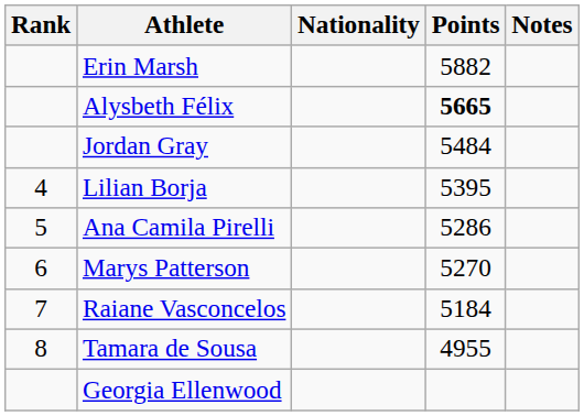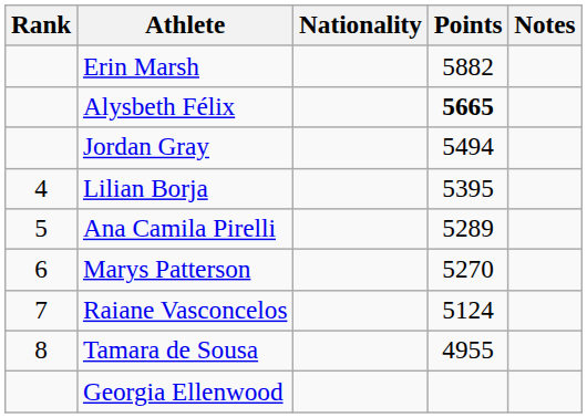Jordan Gray | Points: 5484 -> 5494
Ana Camila Pirelli | Points: 5286 -> 5289
Raiane Vasconcelos | Points: 5184 -> 5124
